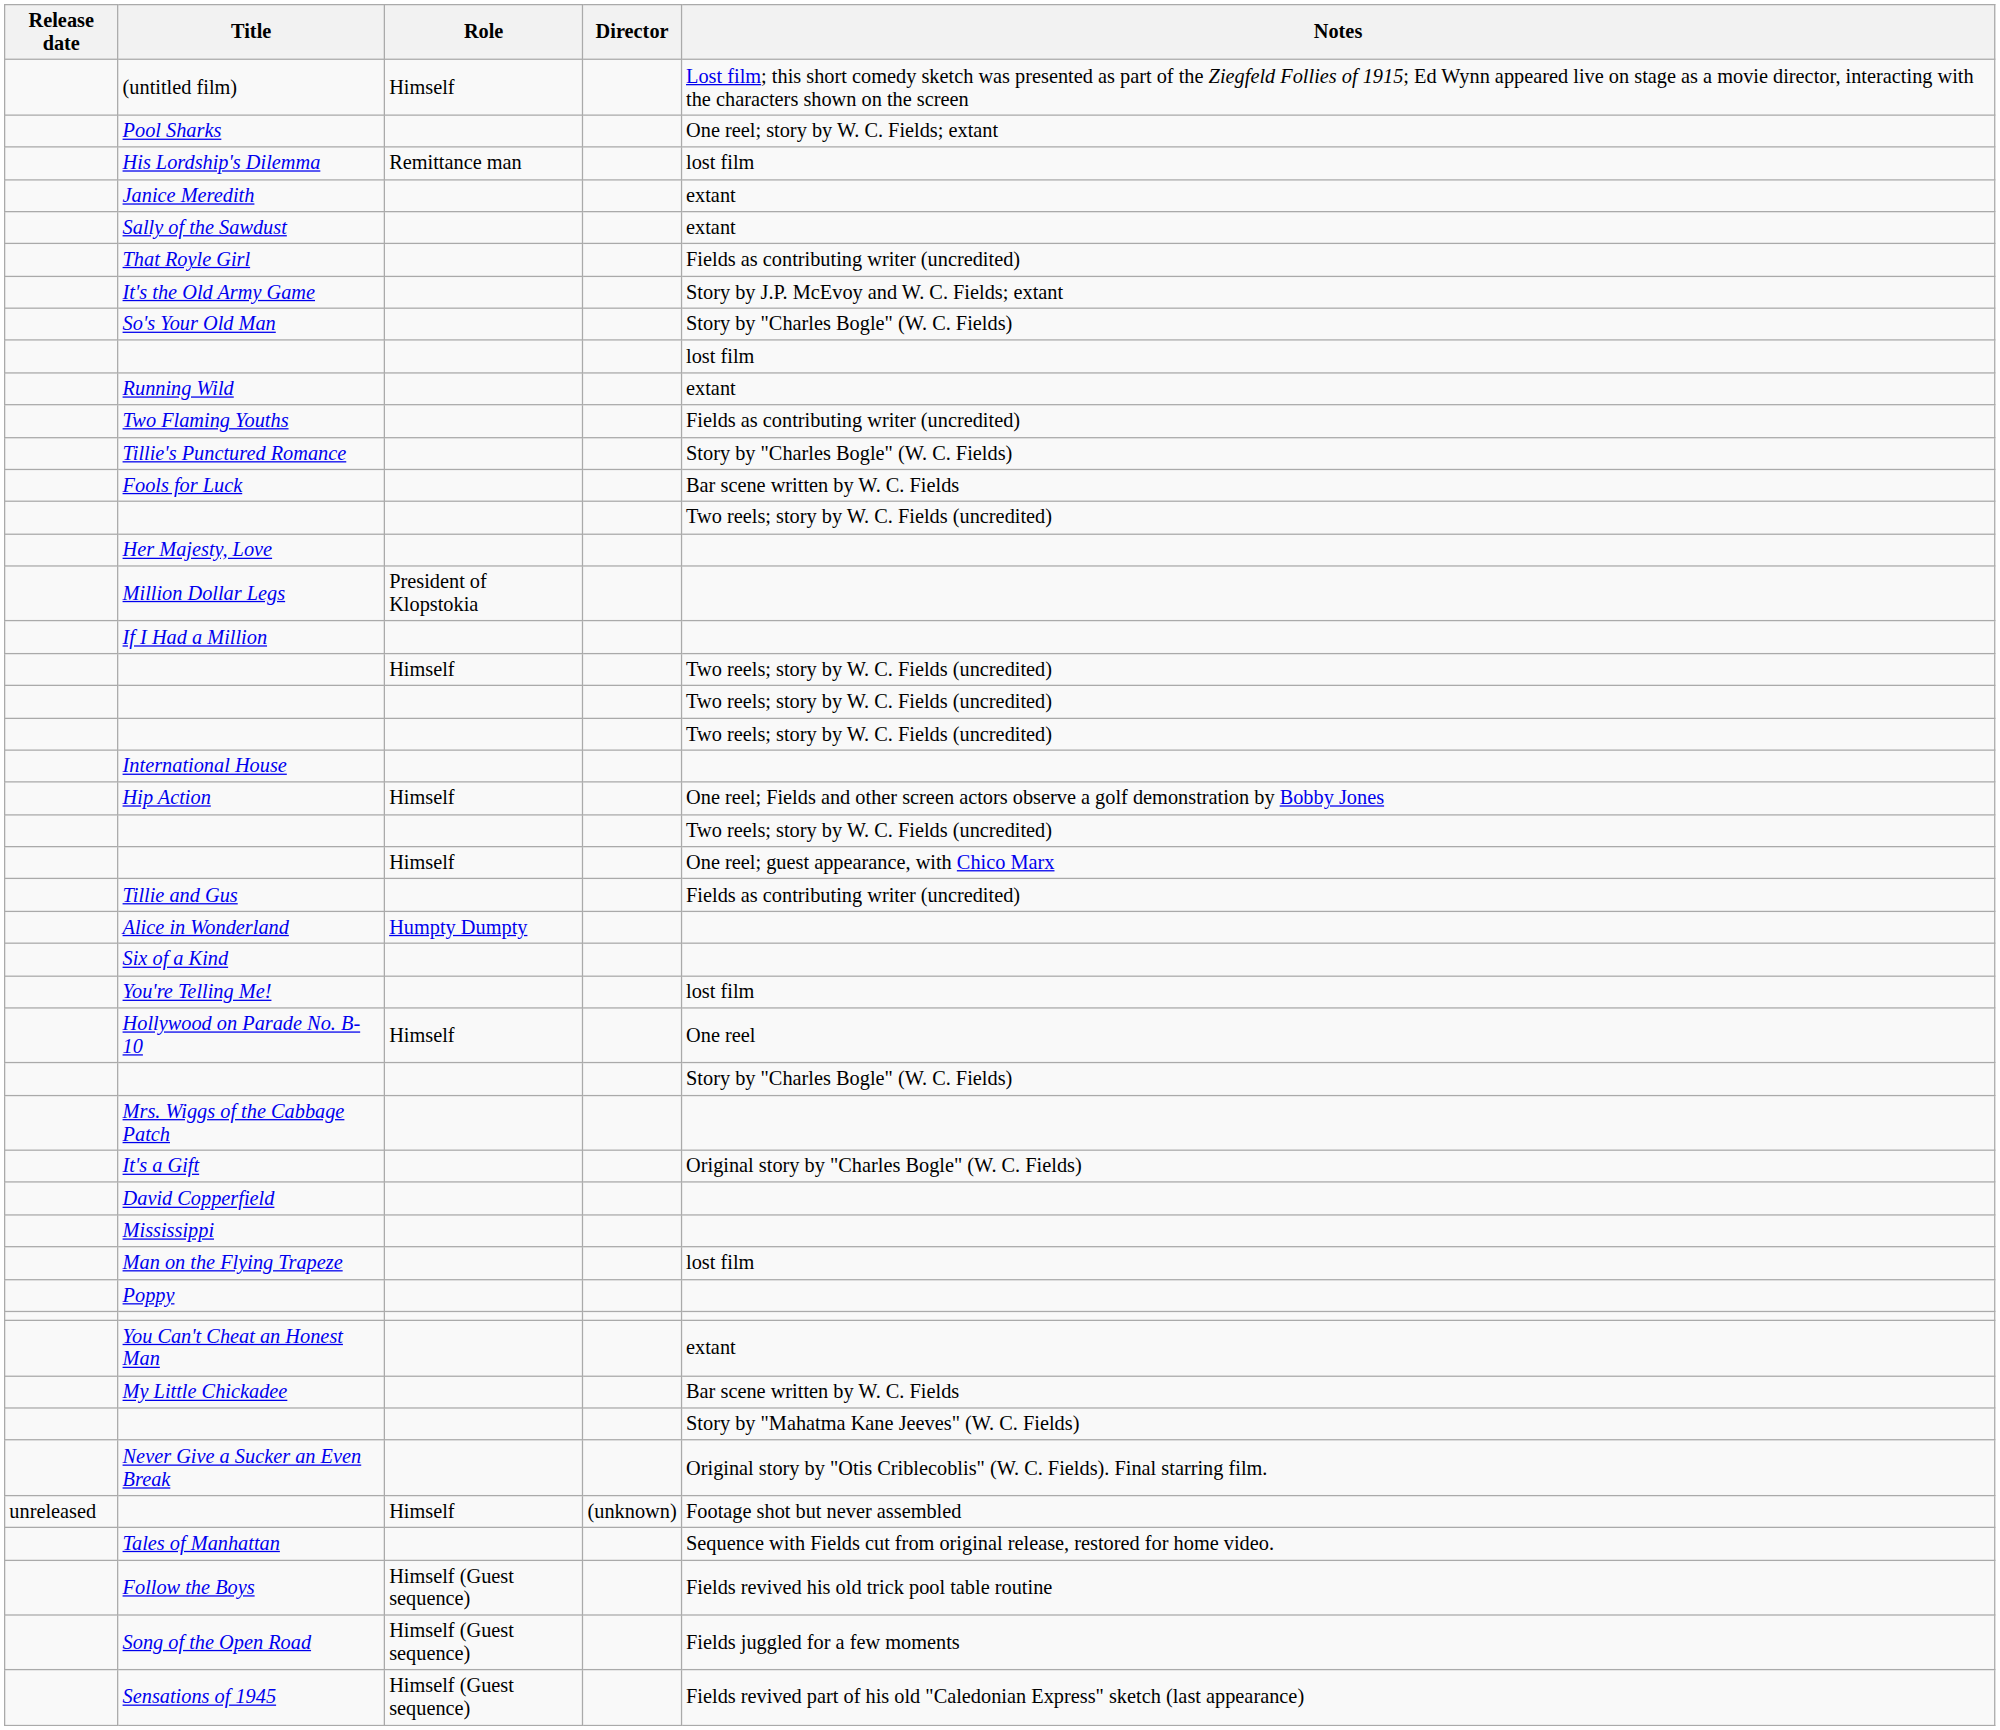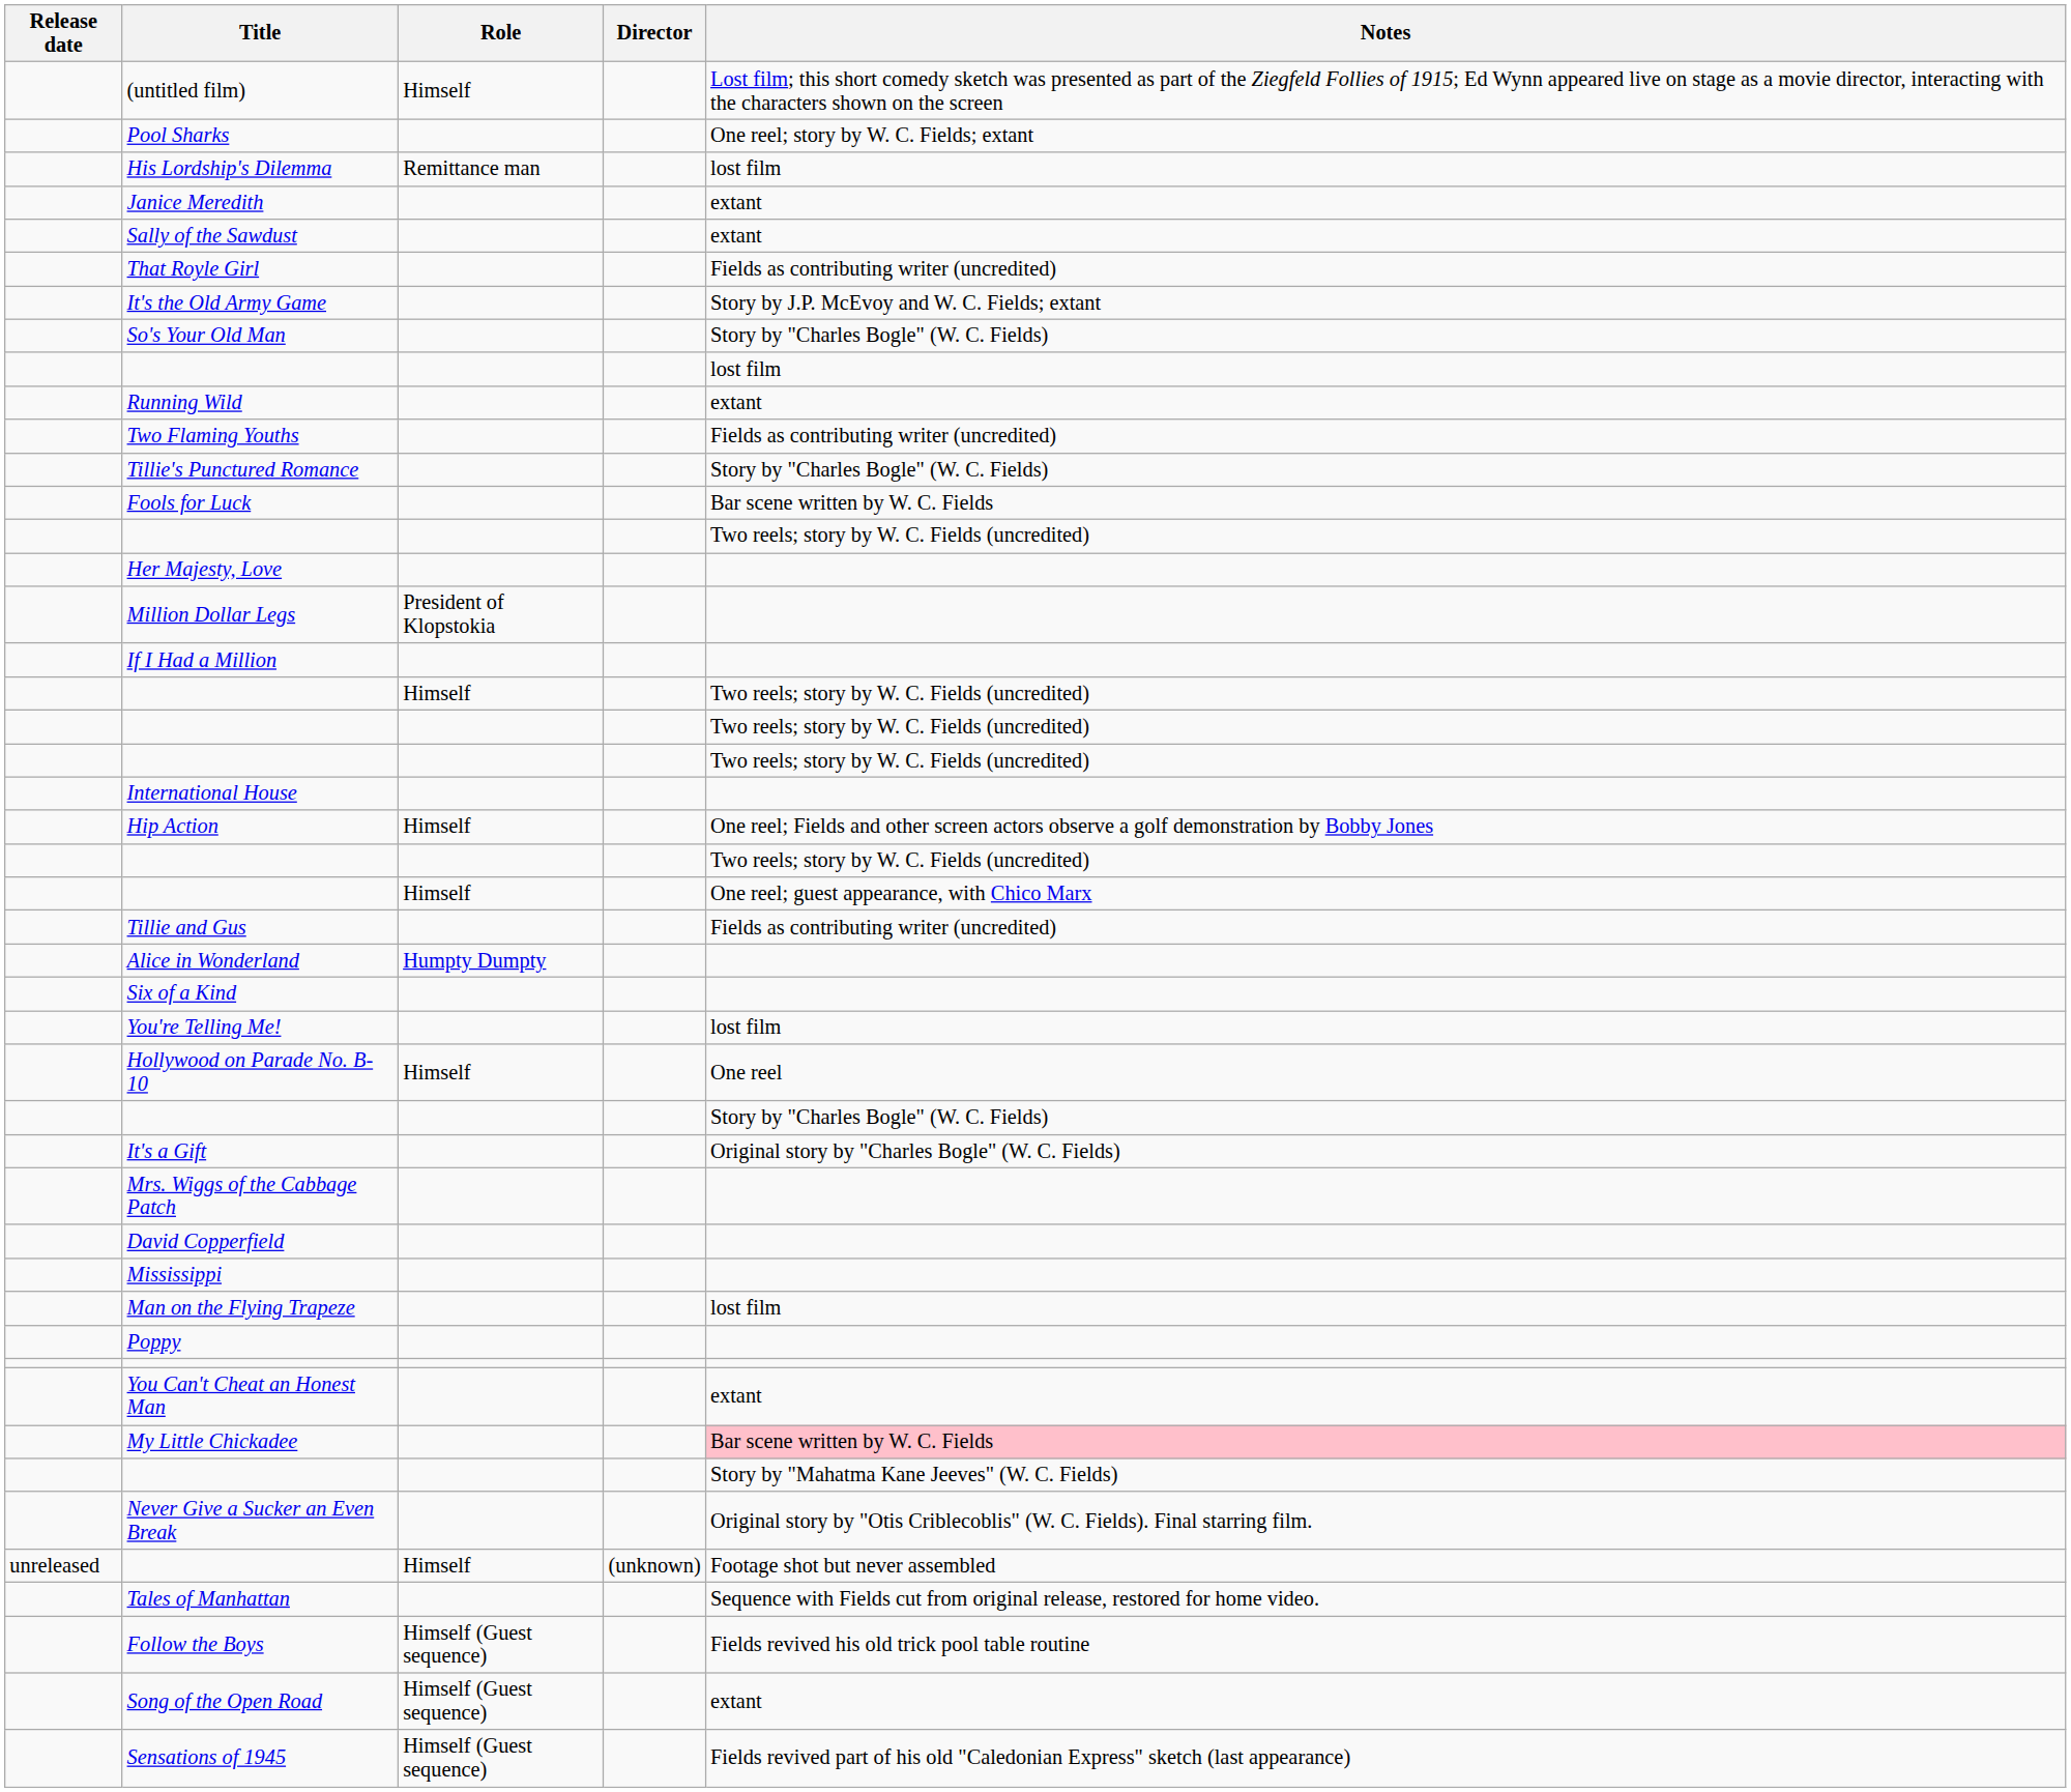rows swapped: Mrs. Wiggs of the Cabbage Patch <-> It's a Gift
My Little Chickadee | Notes: no background -> pink background
Song of the Open Road | Notes: Fields juggled for a few moments -> extant
